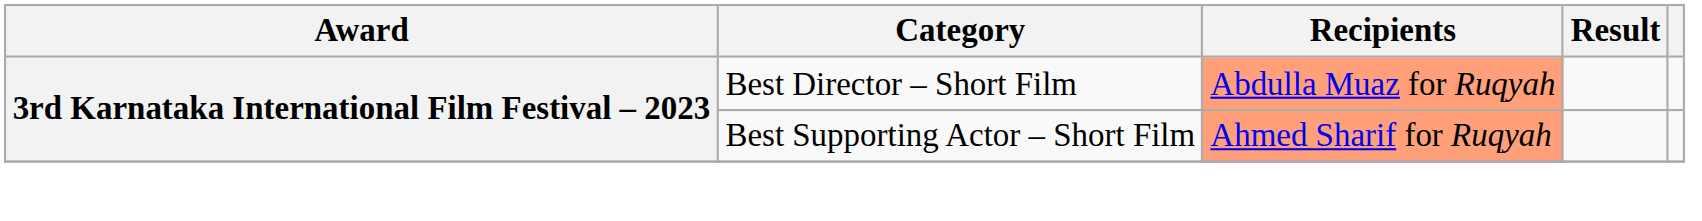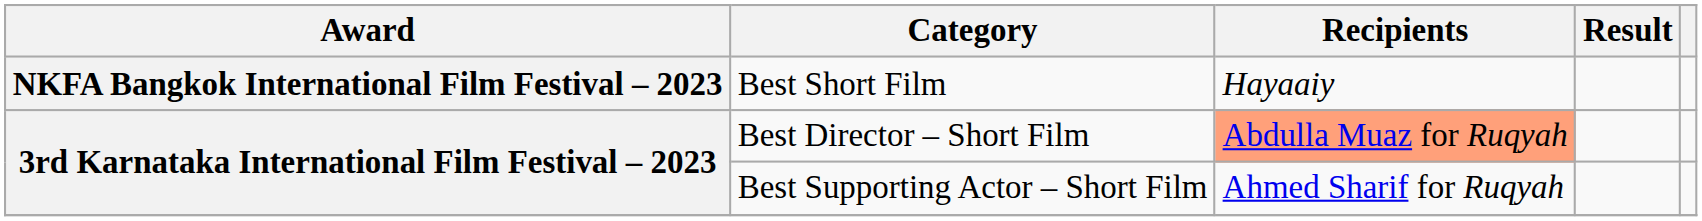+ row: NKFA Bangkok International Film Festival – 2023 | Best Short Film | Hayaaiy
Best Supporting Actor – Short Film | Recipients: lightsalmon background -> no background
